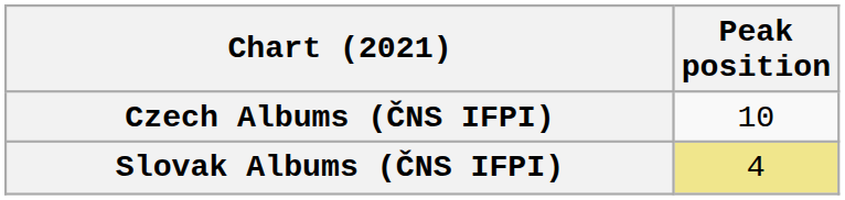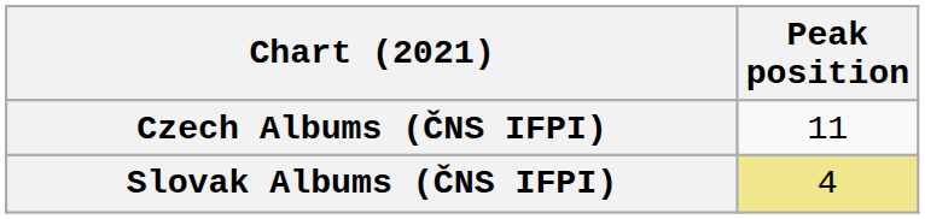Czech Albums (ČNS IFPI) | Peak position: 10 -> 11
